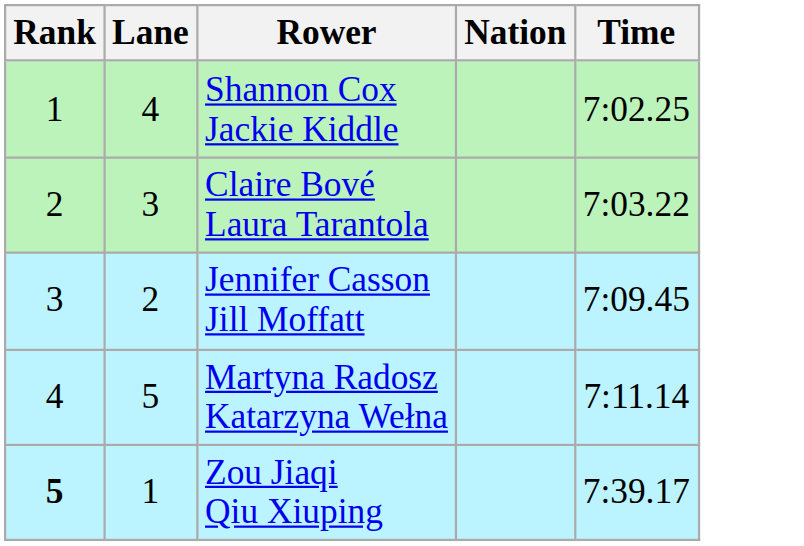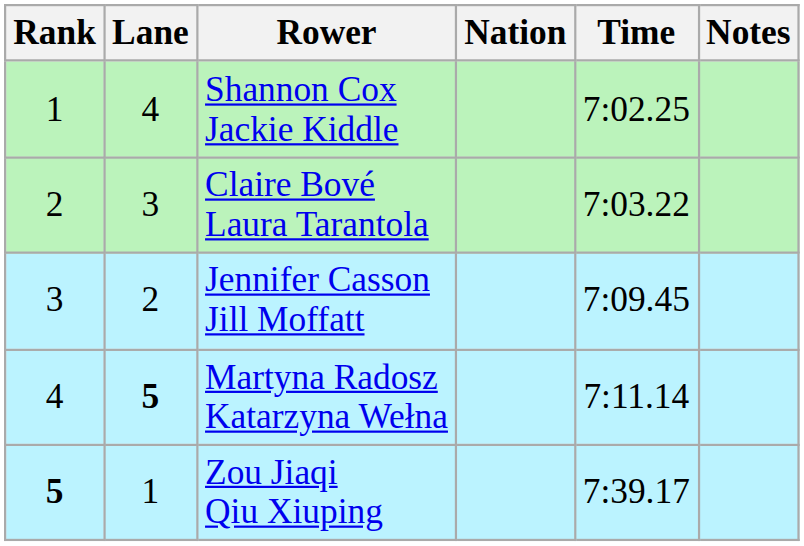+ column: Notes
Martyna Radosz Katarzyna Wełna | Lane: normal -> bold
